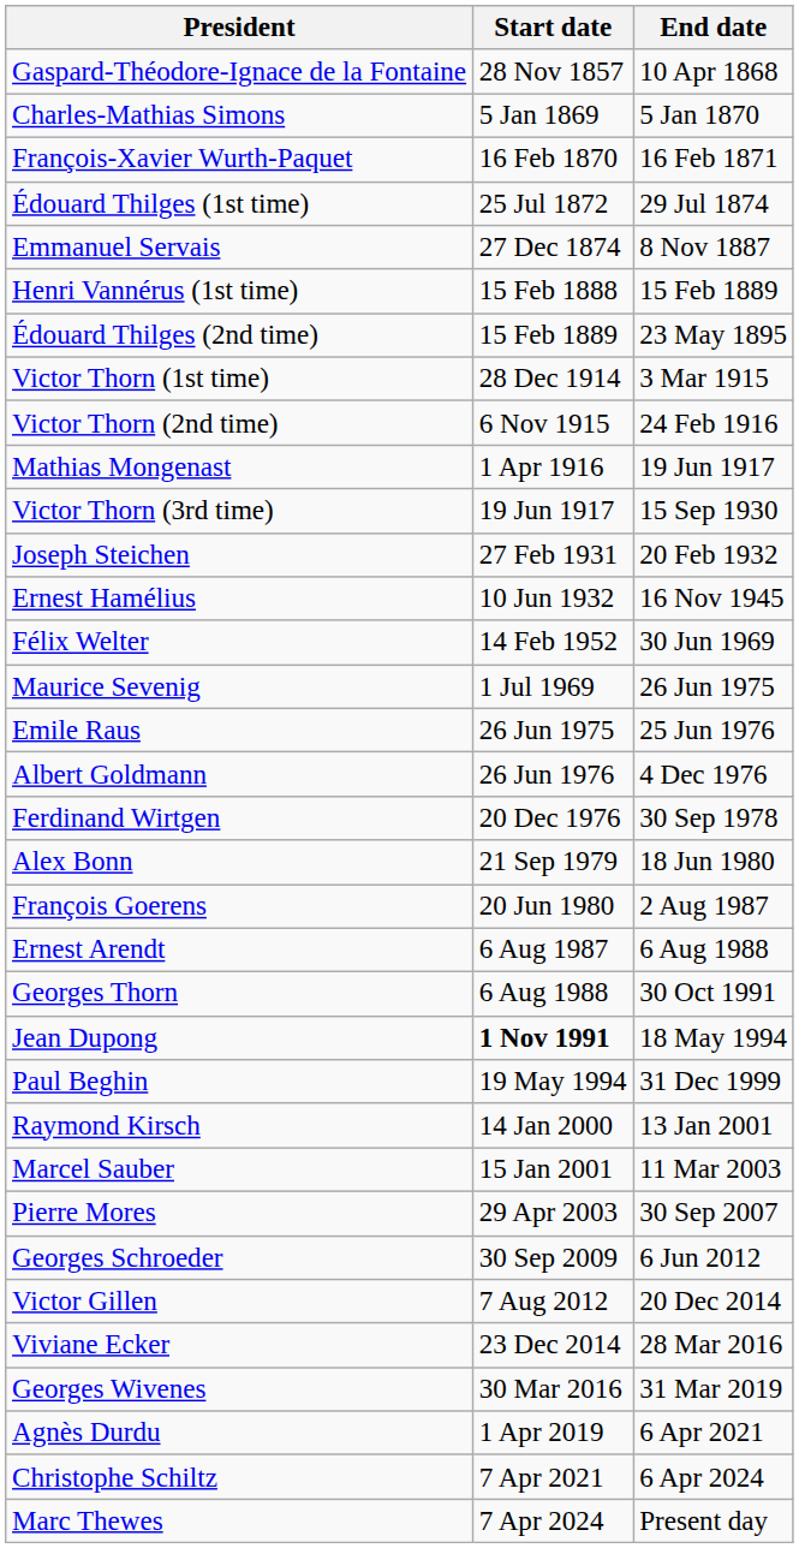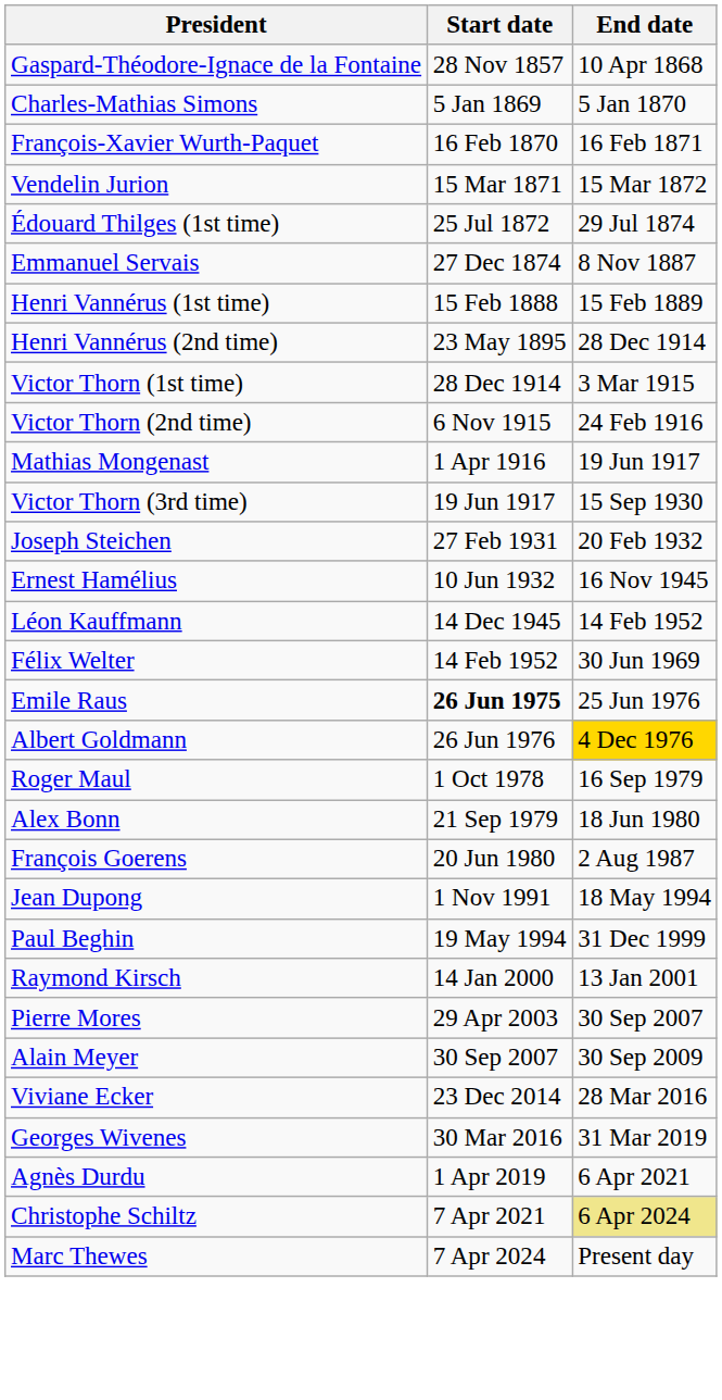+ row: Vendelin Jurion | 15 Mar 1871 | 15 Mar 1872
- row: Édouard Thilges (2nd time) | 15 Feb 1889 | 23 May 1895
+ row: Henri Vannérus (2nd time) | 23 May 1895 | 28 Dec 1914
+ row: Léon Kauffmann | 14 Dec 1945 | 14 Feb 1952
- row: Maurice Sevenig | 1 Jul 1969 | 26 Jun 1975
Emile Raus | Start date: normal -> bold
Albert Goldmann | End date: no background -> gold background
- row: Ferdinand Wirtgen | 20 Dec 1976 | 30 Sep 1978
+ row: Roger Maul | 1 Oct 1978 | 16 Sep 1979
- row: Ernest Arendt | 6 Aug 1987 | 6 Aug 1988
- row: Georges Thorn | 6 Aug 1988 | 30 Oct 1991
Jean Dupong | Start date: bold -> normal
- row: Marcel Sauber | 15 Jan 2001 | 11 Mar 2003
+ row: Alain Meyer | 30 Sep 2007 | 30 Sep 2009
- row: Georges Schroeder | 30 Sep 2009 | 6 Jun 2012
- row: Victor Gillen | 7 Aug 2012 | 20 Dec 2014
Christophe Schiltz | End date: no background -> khaki background
